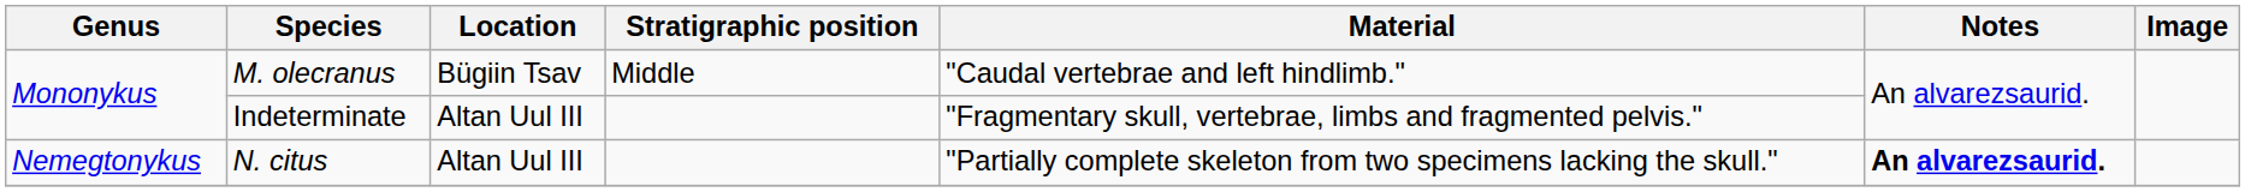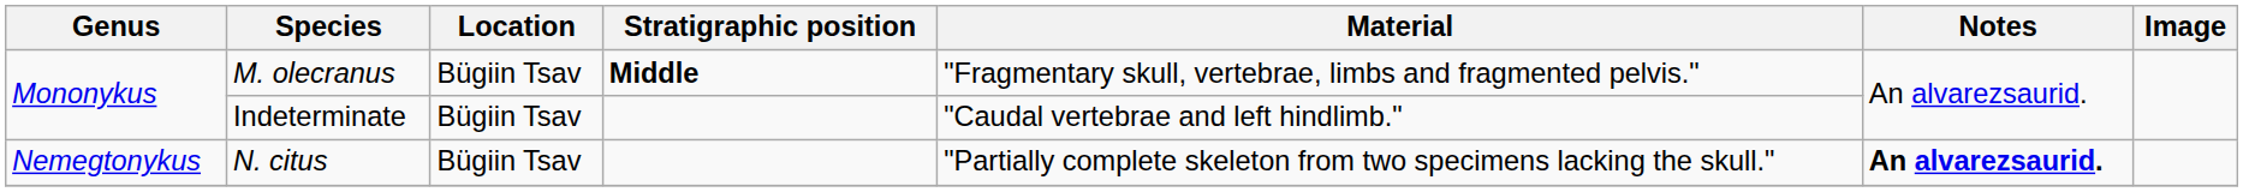M. olecranus | Stratigraphic position: normal -> bold
M. olecranus | Material: "Caudal vertebrae and left hindlimb." -> "Fragmentary skull, vertebrae, limbs and fragmented pelvis."
Indeterminate | Location: Altan Uul III -> Bügiin Tsav
Indeterminate | Material: "Fragmentary skull, vertebrae, limbs and fragmented pelvis." -> "Caudal vertebrae and left hindlimb."
N. citus | Location: Altan Uul III -> Bügiin Tsav
